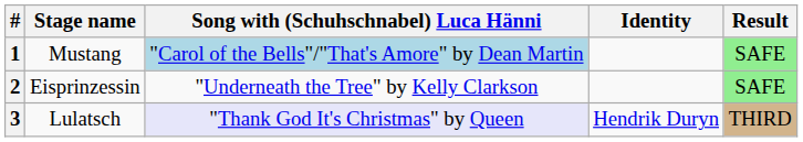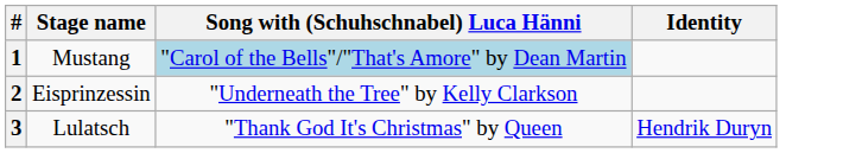- column: Result | SAFE | SAFE | THIRD
3 | Song with (Schuhschnabel) Luca Hänni: lavender background -> no background
